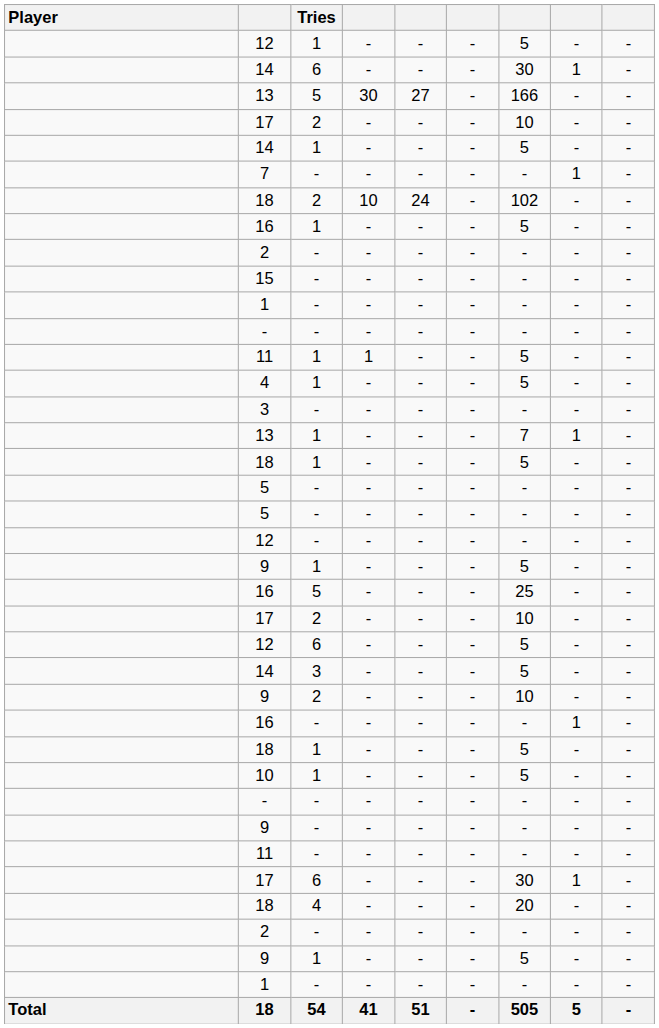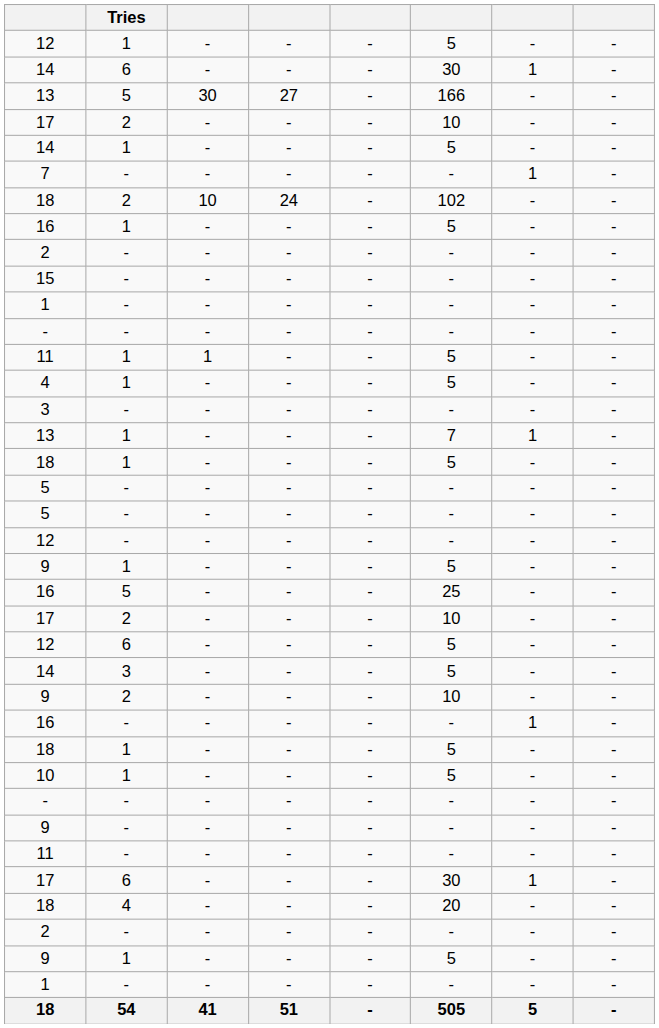- column: Player | Total
